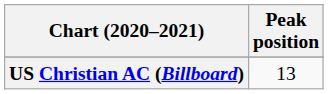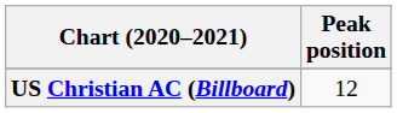US Christian AC (Billboard) | Peak position: 13 -> 12
